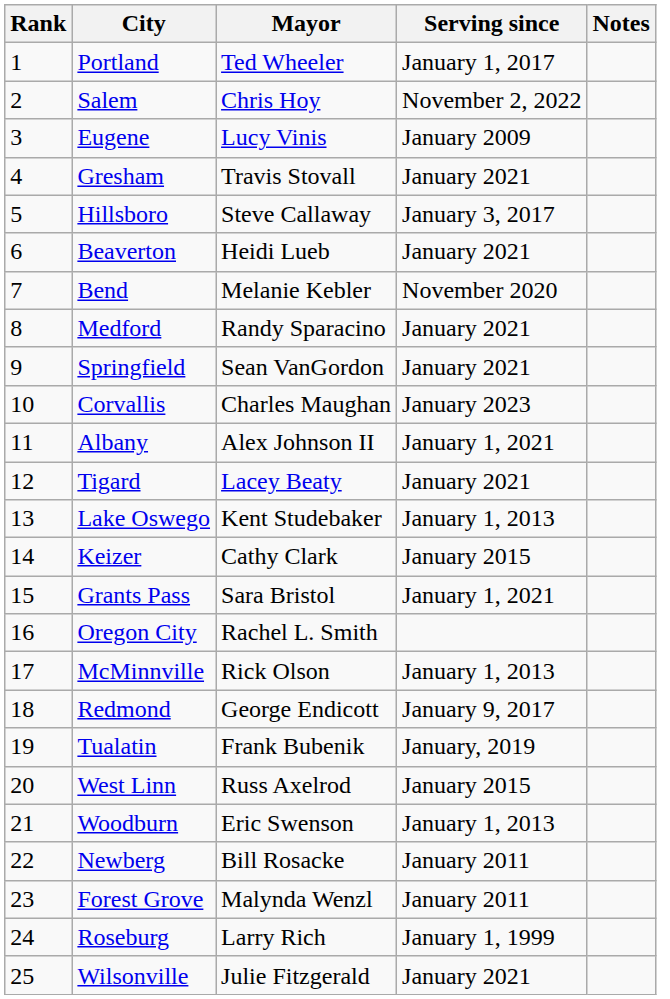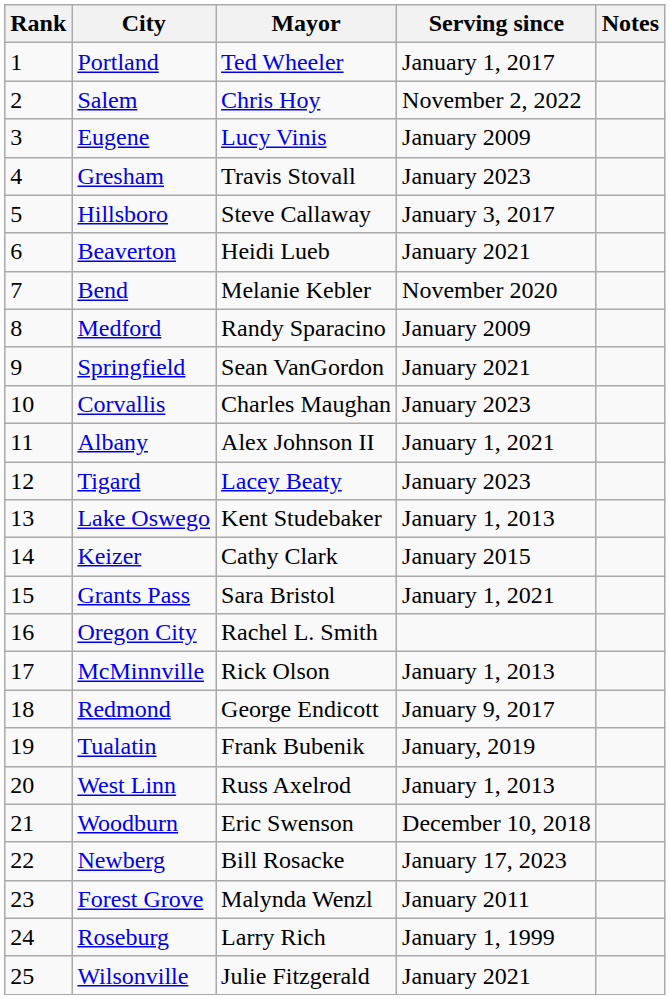Gresham | Serving since: January 2021 -> January 2023
Medford | Serving since: January 2021 -> January 2009
Tigard | Serving since: January 2021 -> January 2023
West Linn | Serving since: January 2015 -> January 1, 2013
Woodburn | Serving since: January 1, 2013 -> December 10, 2018
Newberg | Serving since: January 2011 -> January 17, 2023
